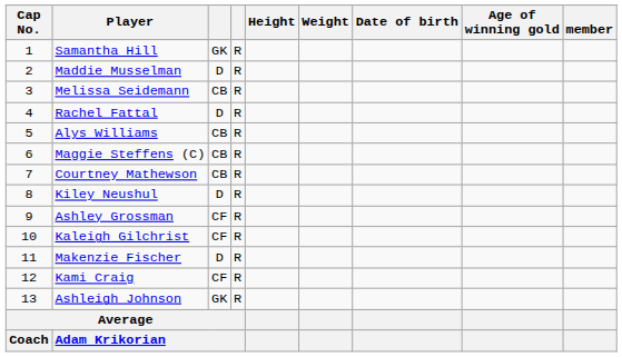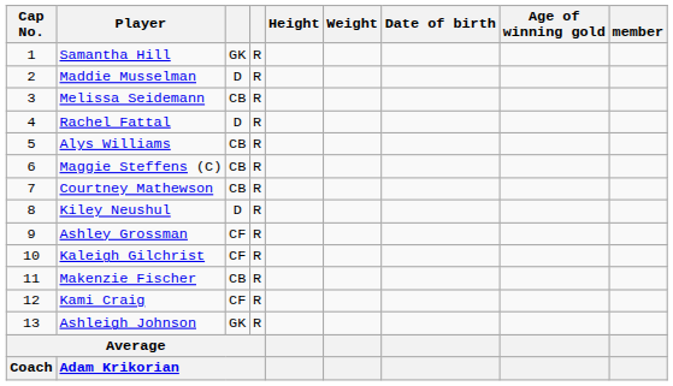Makenzie Fischer | column 3: D -> CB
